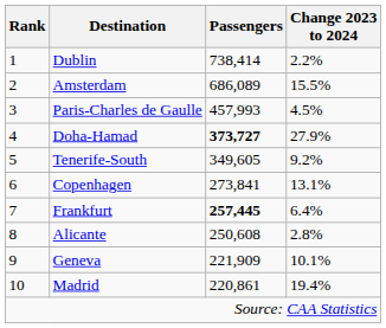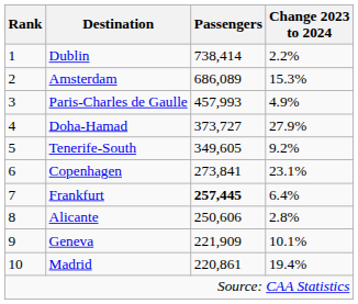Amsterdam | Change 2023 to 2024: 15.5% -> 15.3%
Paris-Charles de Gaulle | Change 2023 to 2024: 4.5% -> 4.9%
Doha-Hamad | Passengers: bold -> normal
Copenhagen | Change 2023 to 2024: 13.1% -> 23.1%
Alicante | Passengers: 250,608 -> 250,606
